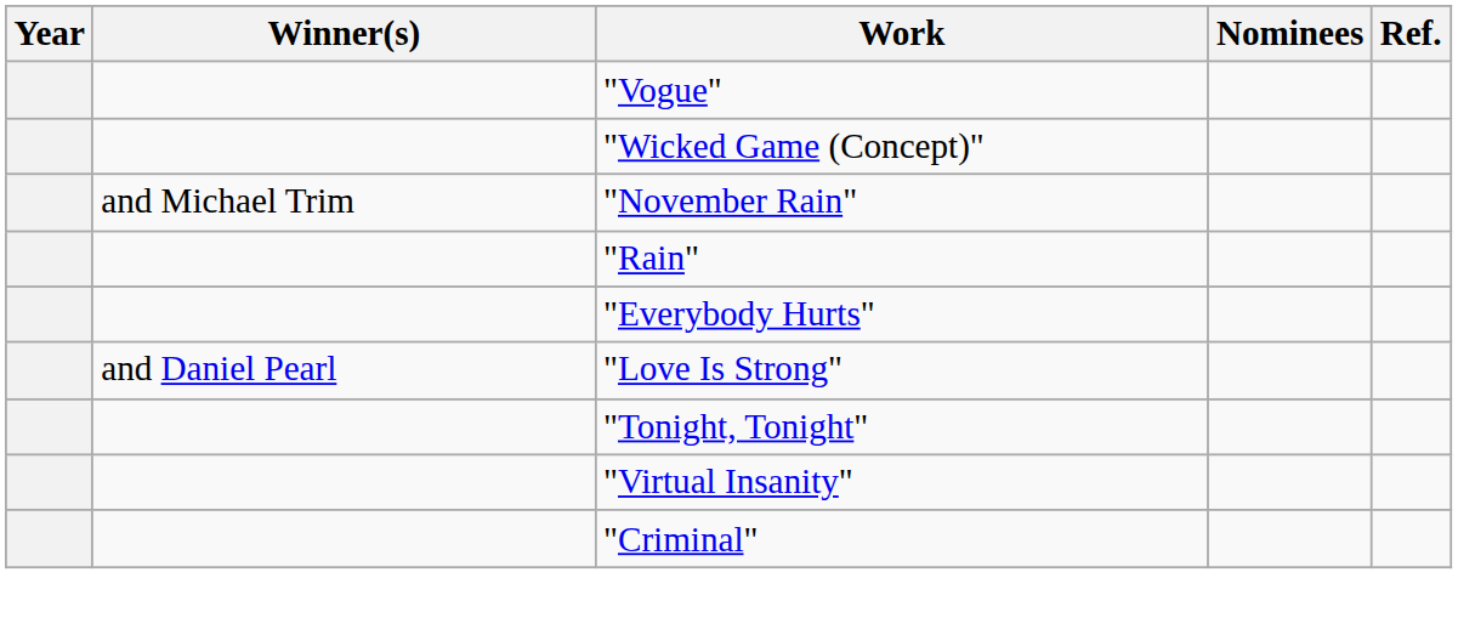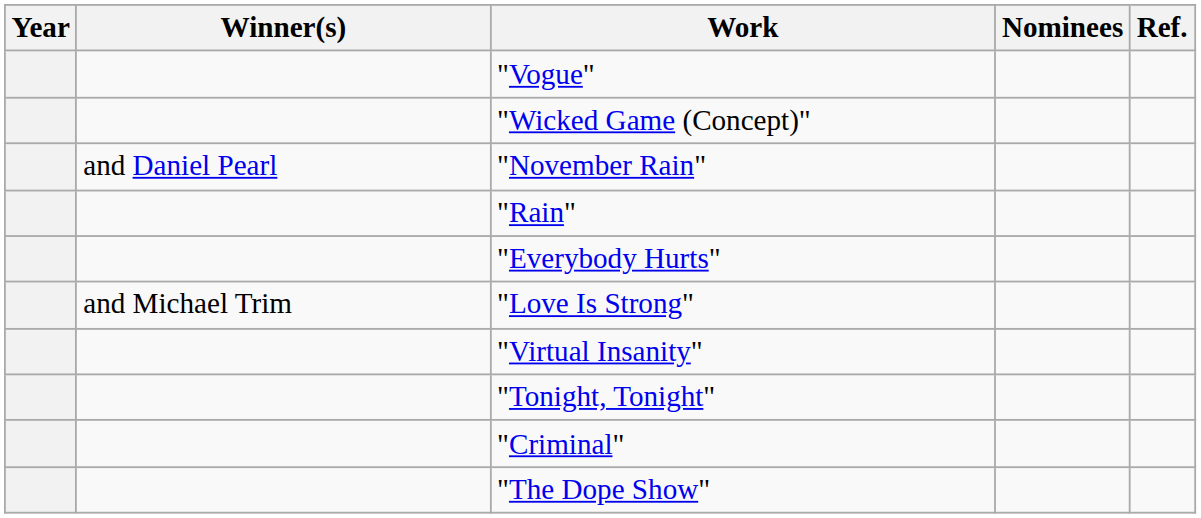"November Rain" | Winner(s): and Michael Trim -> and Daniel Pearl
"Love Is Strong" | Winner(s): and Daniel Pearl -> and Michael Trim
rows swapped: "Tonight, Tonight" <-> "Virtual Insanity"
+ row: "The Dope Show"
